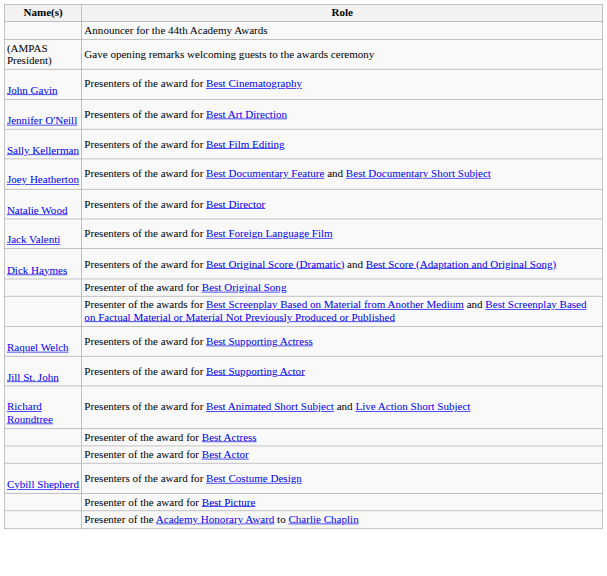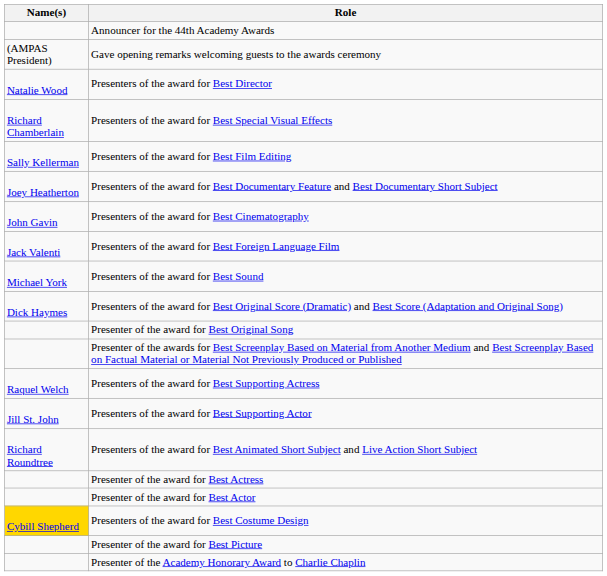rows swapped: Presenters of the award for Best Cinematography <-> Presenters of the award for Best Director
+ row: Richard Chamberlain | Presenters of the award for Best Special Visual Effects
- row: Jennifer O'Neill | Presenters of the award for Best Art Direction
+ row: Michael York | Presenters of the award for Best Sound
Presenters of the award for Best Costume Design | Name(s): no background -> gold background
